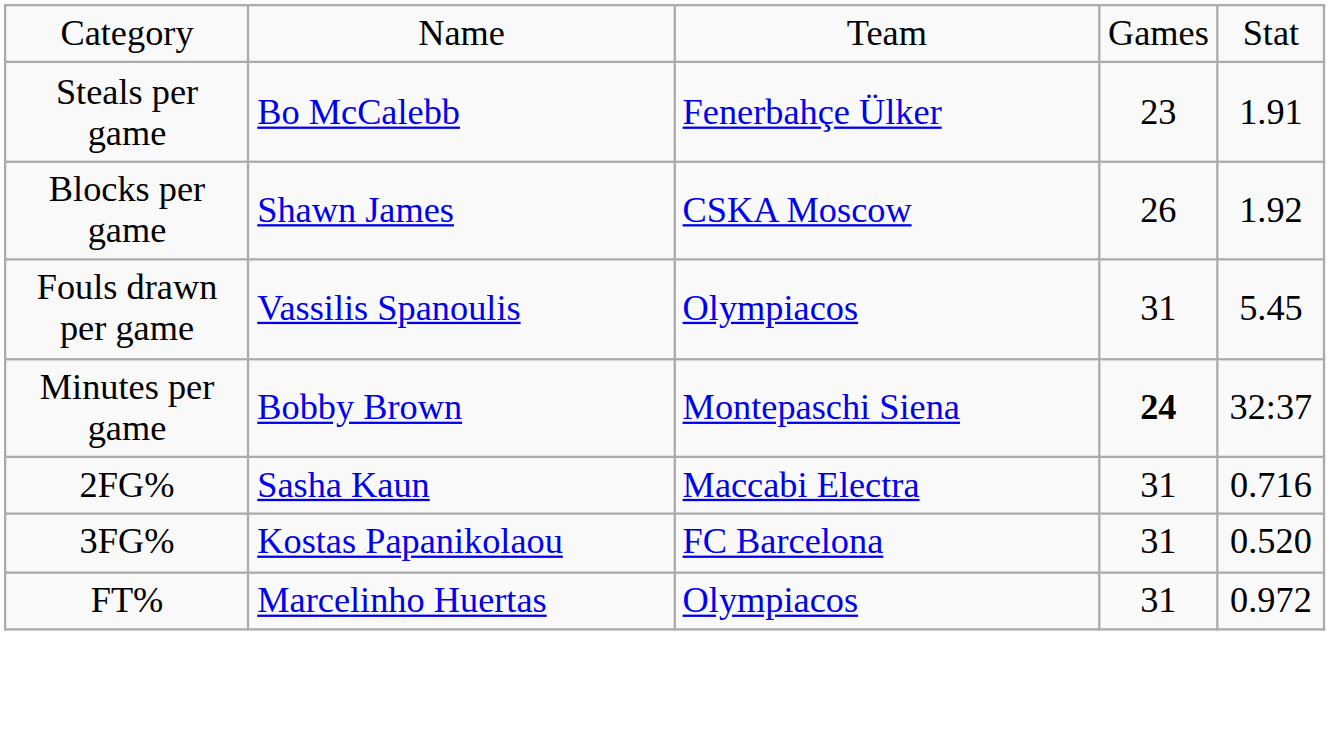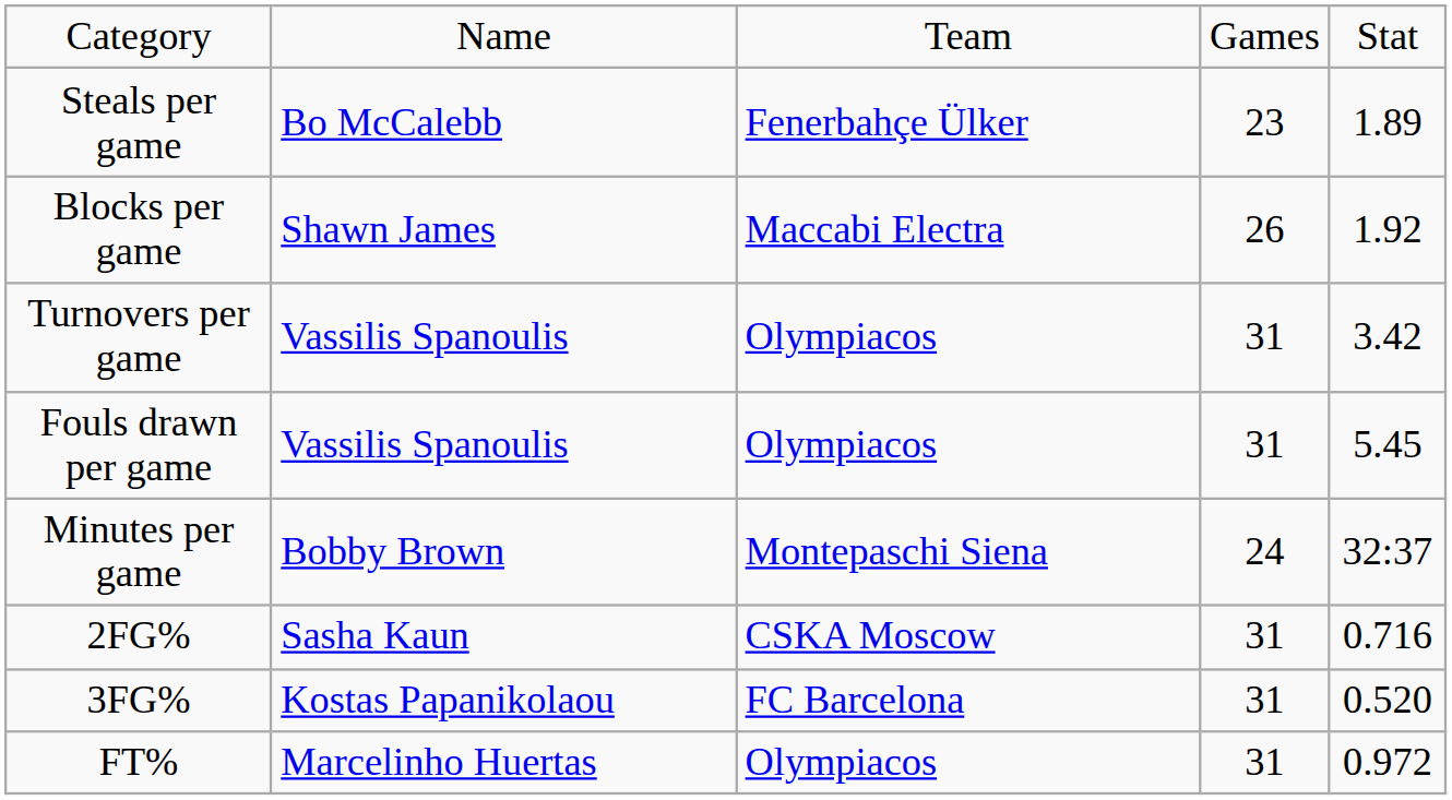Steals per game | column 5: 1.91 -> 1.89
Blocks per game | column 3: CSKA Moscow -> Maccabi Electra
+ row: Turnovers per game | Vassilis Spanoulis | Olympiacos | 31 | 3.42
Minutes per game | column 4: bold -> normal
2FG% | column 3: Maccabi Electra -> CSKA Moscow
